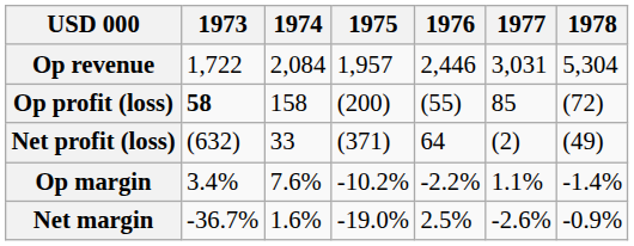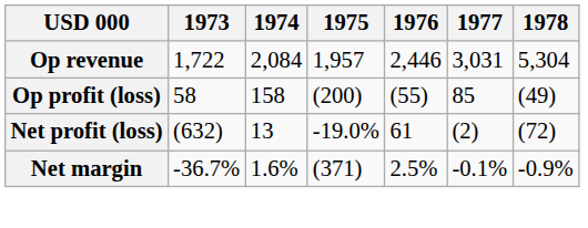Op profit (loss) | 1973: bold -> normal
Op profit (loss) | 1978: (72) -> (49)
Net profit (loss) | 1974: 33 -> 13
Net profit (loss) | 1975: (371) -> -19.0%
Net profit (loss) | 1976: 64 -> 61
Net profit (loss) | 1978: (49) -> (72)
- row: Op margin | 3.4% | 7.6% | -10.2% | -2.2% | 1.1% | -1.4%
Net margin | 1975: -19.0% -> (371)
Net margin | 1977: -2.6% -> -0.1%
